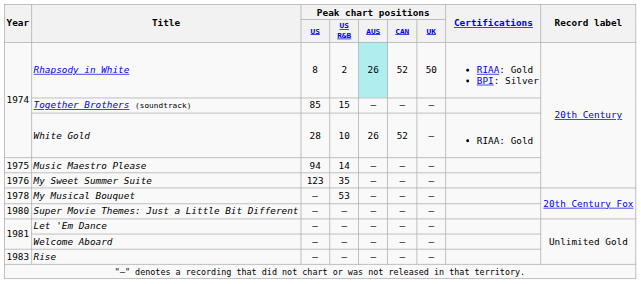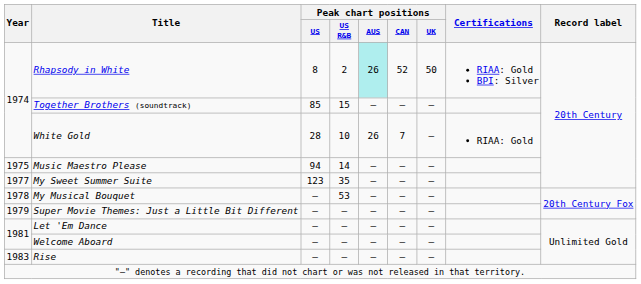White Gold | Peak chart positions / CAN: 52 -> 7
My Sweet Summer Suite | Year: 1976 -> 1977
Super Movie Themes: Just a Little Bit Different | Year: 1980 -> 1979
